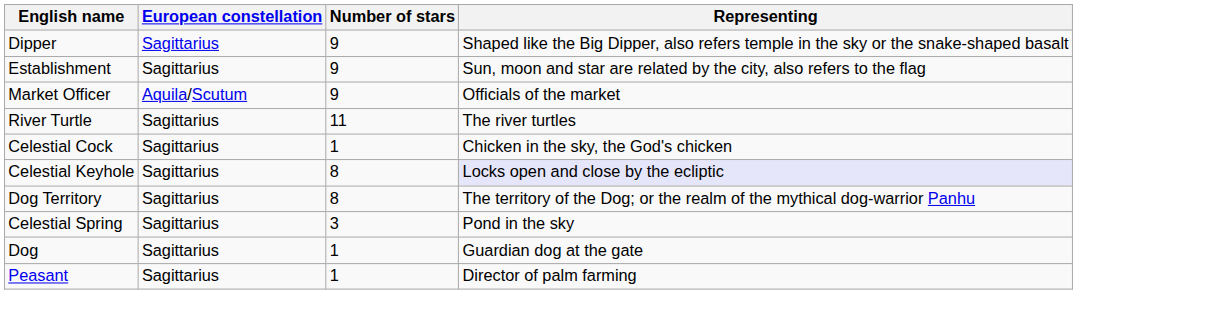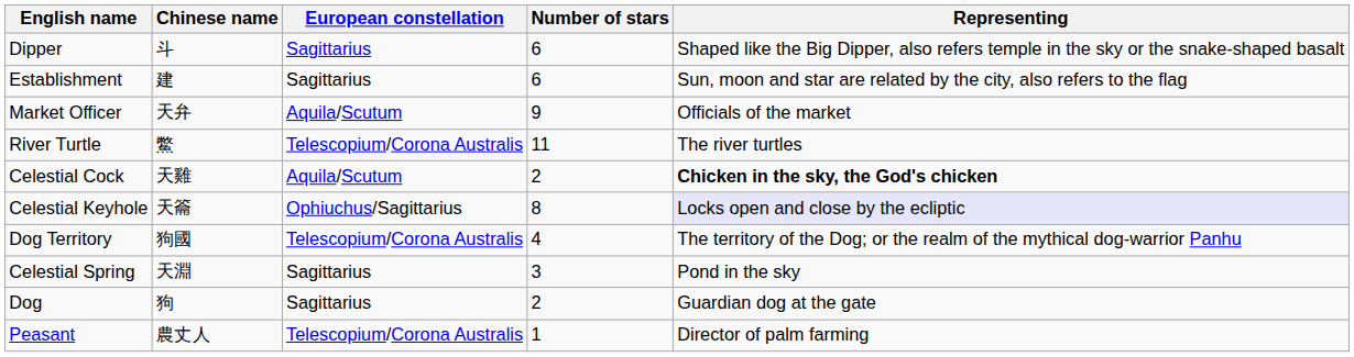+ column: Chinese name | 斗 | 建 | 天弁 | 鱉 | 天雞 | 天籥 | 狗國 | 天淵 | 狗 | 農丈人
Dipper | Number of stars: 9 -> 6
Establishment | Number of stars: 9 -> 6
River Turtle | European constellation: Sagittarius -> Telescopium/Corona Australis
Celestial Cock | European constellation: Sagittarius -> Aquila/Scutum
Celestial Cock | Number of stars: 1 -> 2
Celestial Cock | Representing: normal -> bold
Celestial Keyhole | European constellation: Sagittarius -> Ophiuchus/Sagittarius
Dog Territory | European constellation: Sagittarius -> Telescopium/Corona Australis
Dog Territory | Number of stars: 8 -> 4
Dog | Number of stars: 1 -> 2
Peasant | European constellation: Sagittarius -> Telescopium/Corona Australis
